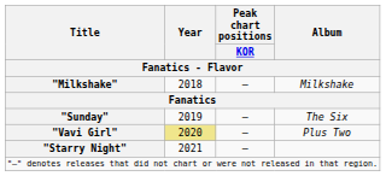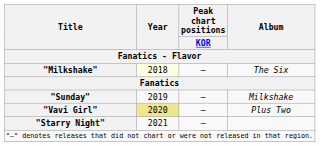"Milkshake" | Year / Fanatics - Flavor: no background -> lightyellow background
"Milkshake" | Album / Fanatics - Flavor: Milkshake -> The Six
"Sunday" | Album / Fanatics - Flavor: The Six -> Milkshake
